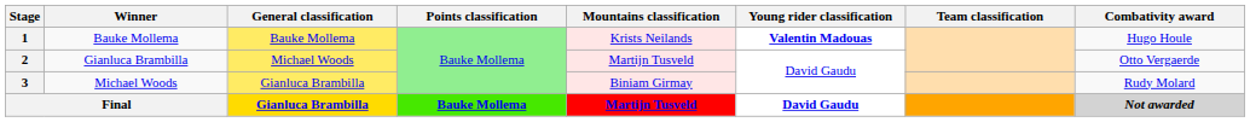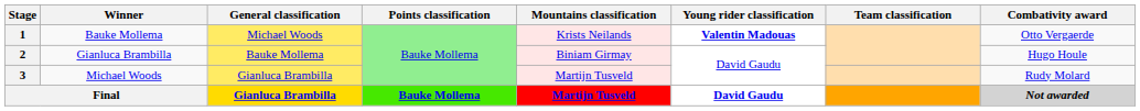1 | General classification: Bauke Mollema -> Michael Woods
1 | Combativity award: Hugo Houle -> Otto Vergaerde
2 | General classification: Michael Woods -> Bauke Mollema
2 | Mountains classification: Martijn Tusveld -> Biniam Girmay
2 | Combativity award: Otto Vergaerde -> Hugo Houle
3 | Mountains classification: Biniam Girmay -> Martijn Tusveld
